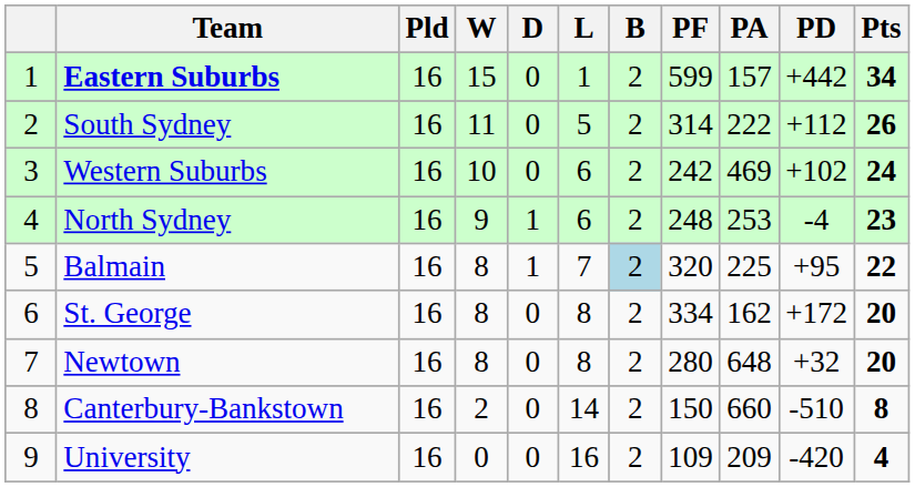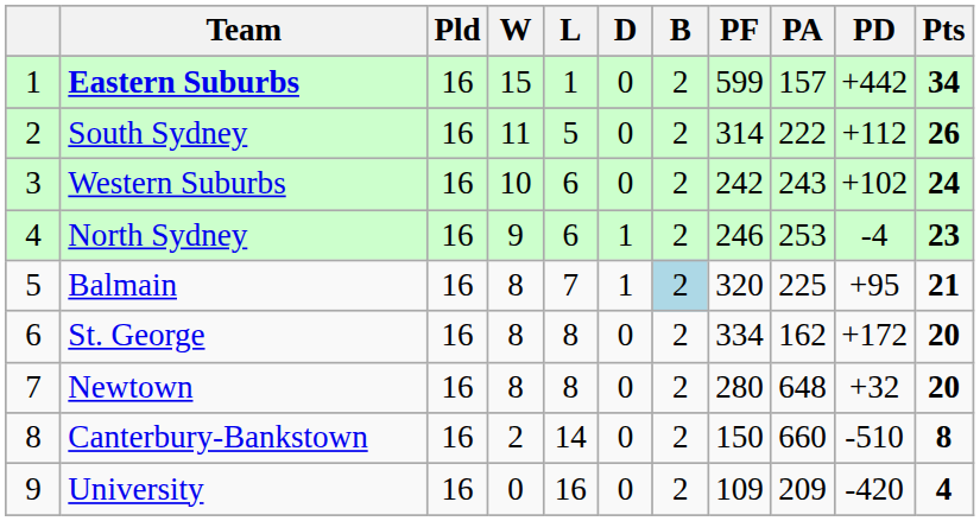columns swapped: D <-> L
Western Suburbs | PA: 469 -> 243
North Sydney | PF: 248 -> 246
Balmain | Pts: 22 -> 21
